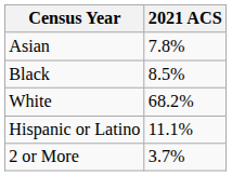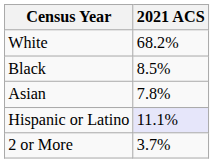rows swapped: White <-> Asian
Hispanic or Latino | 2021 ACS: no background -> lavender background
